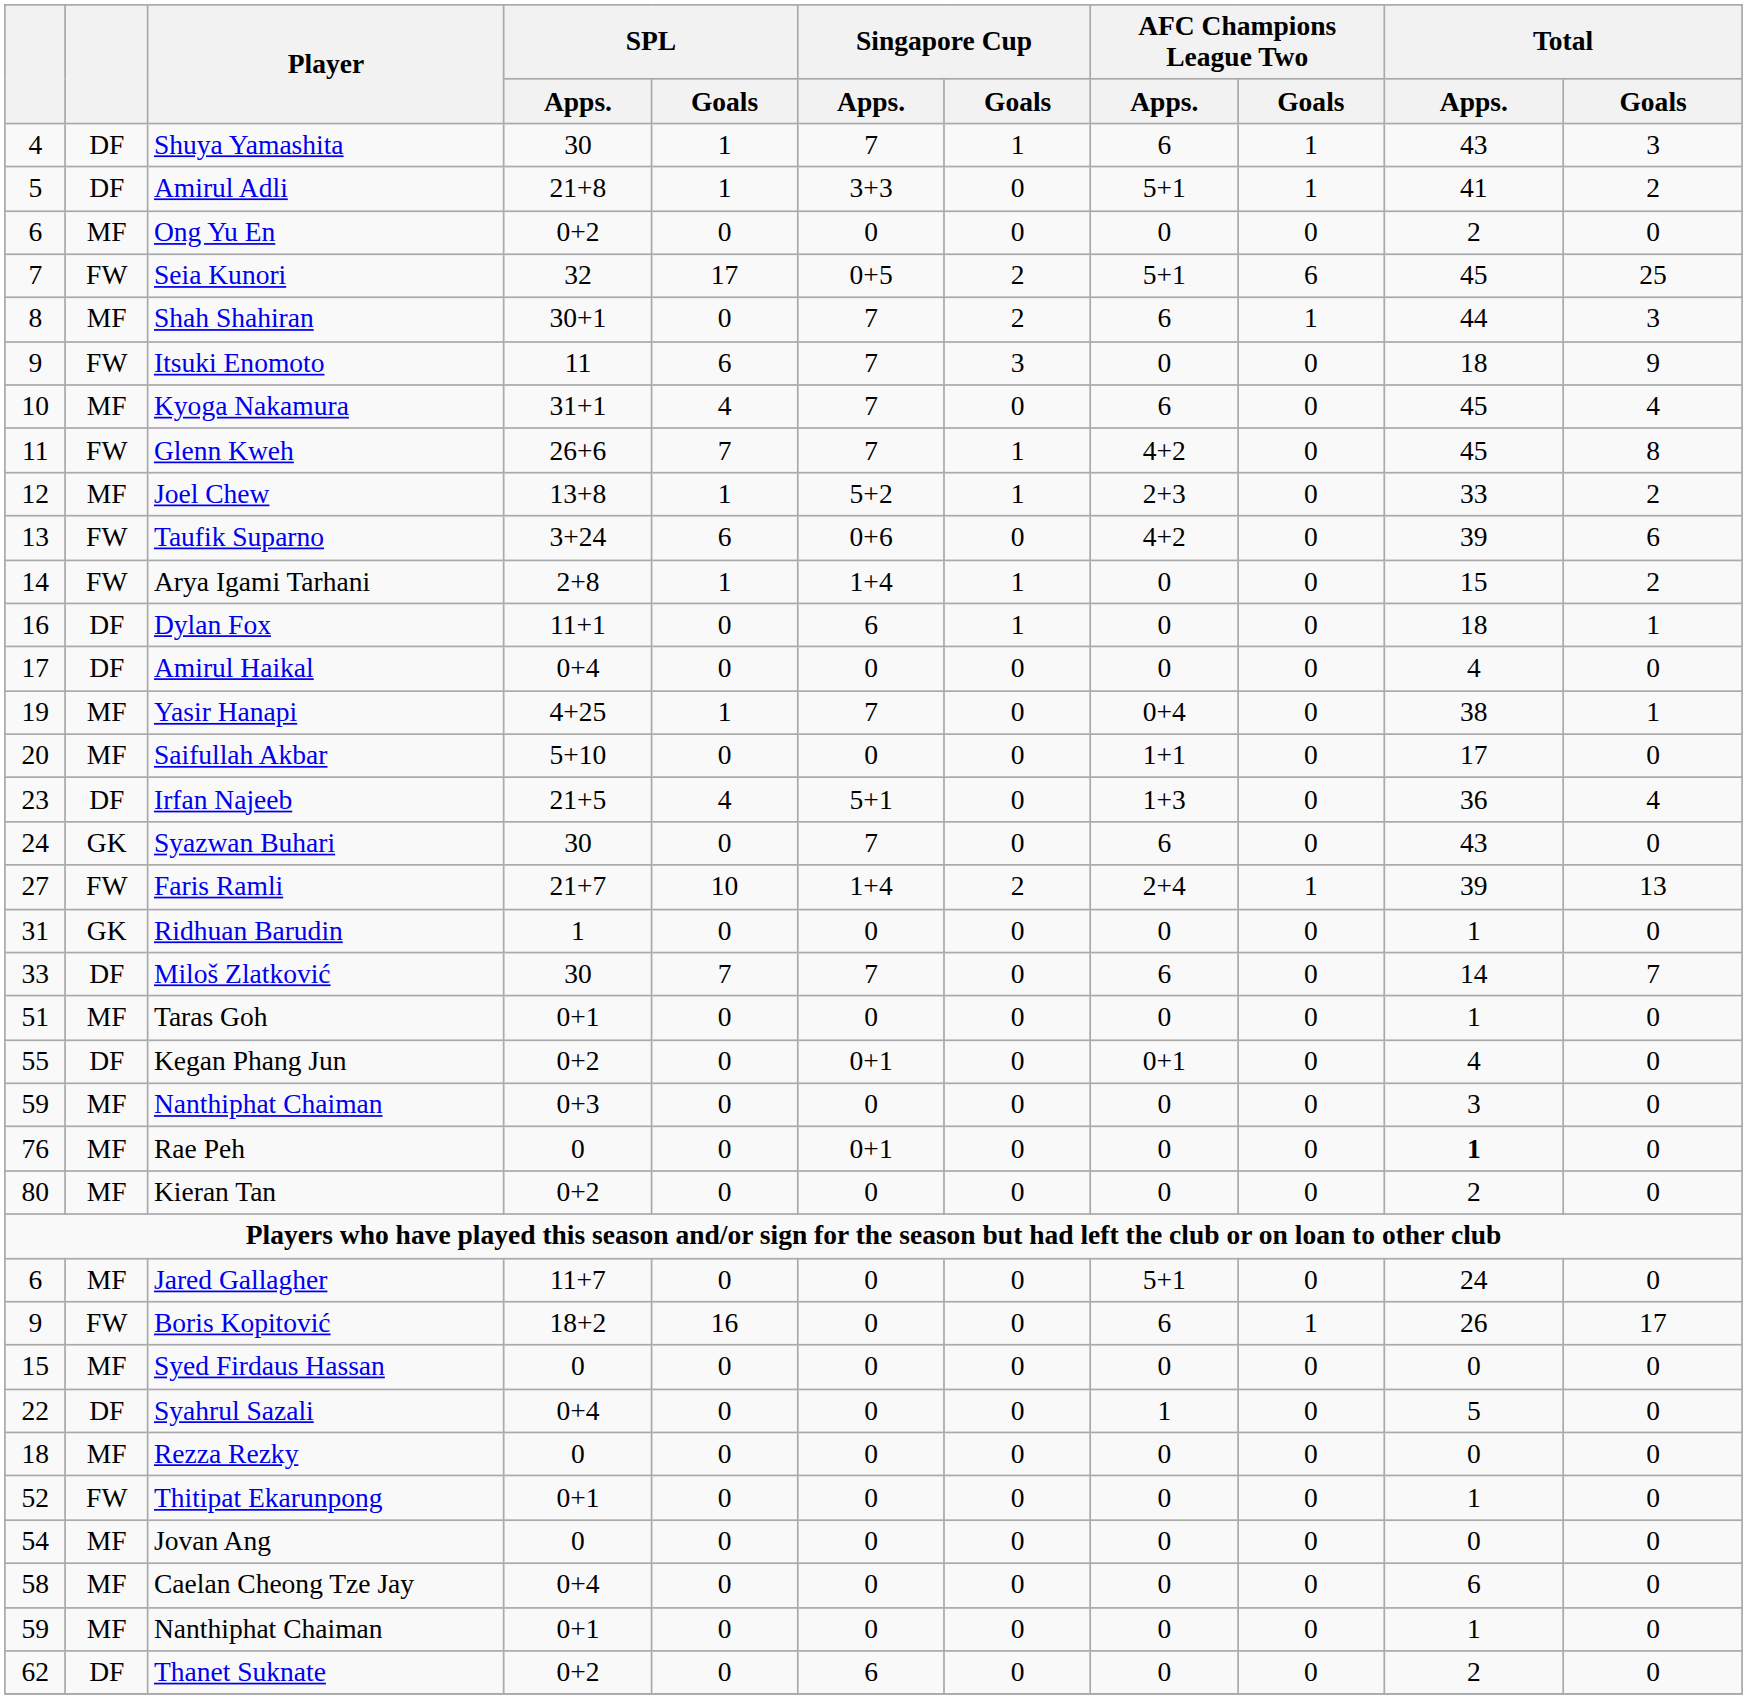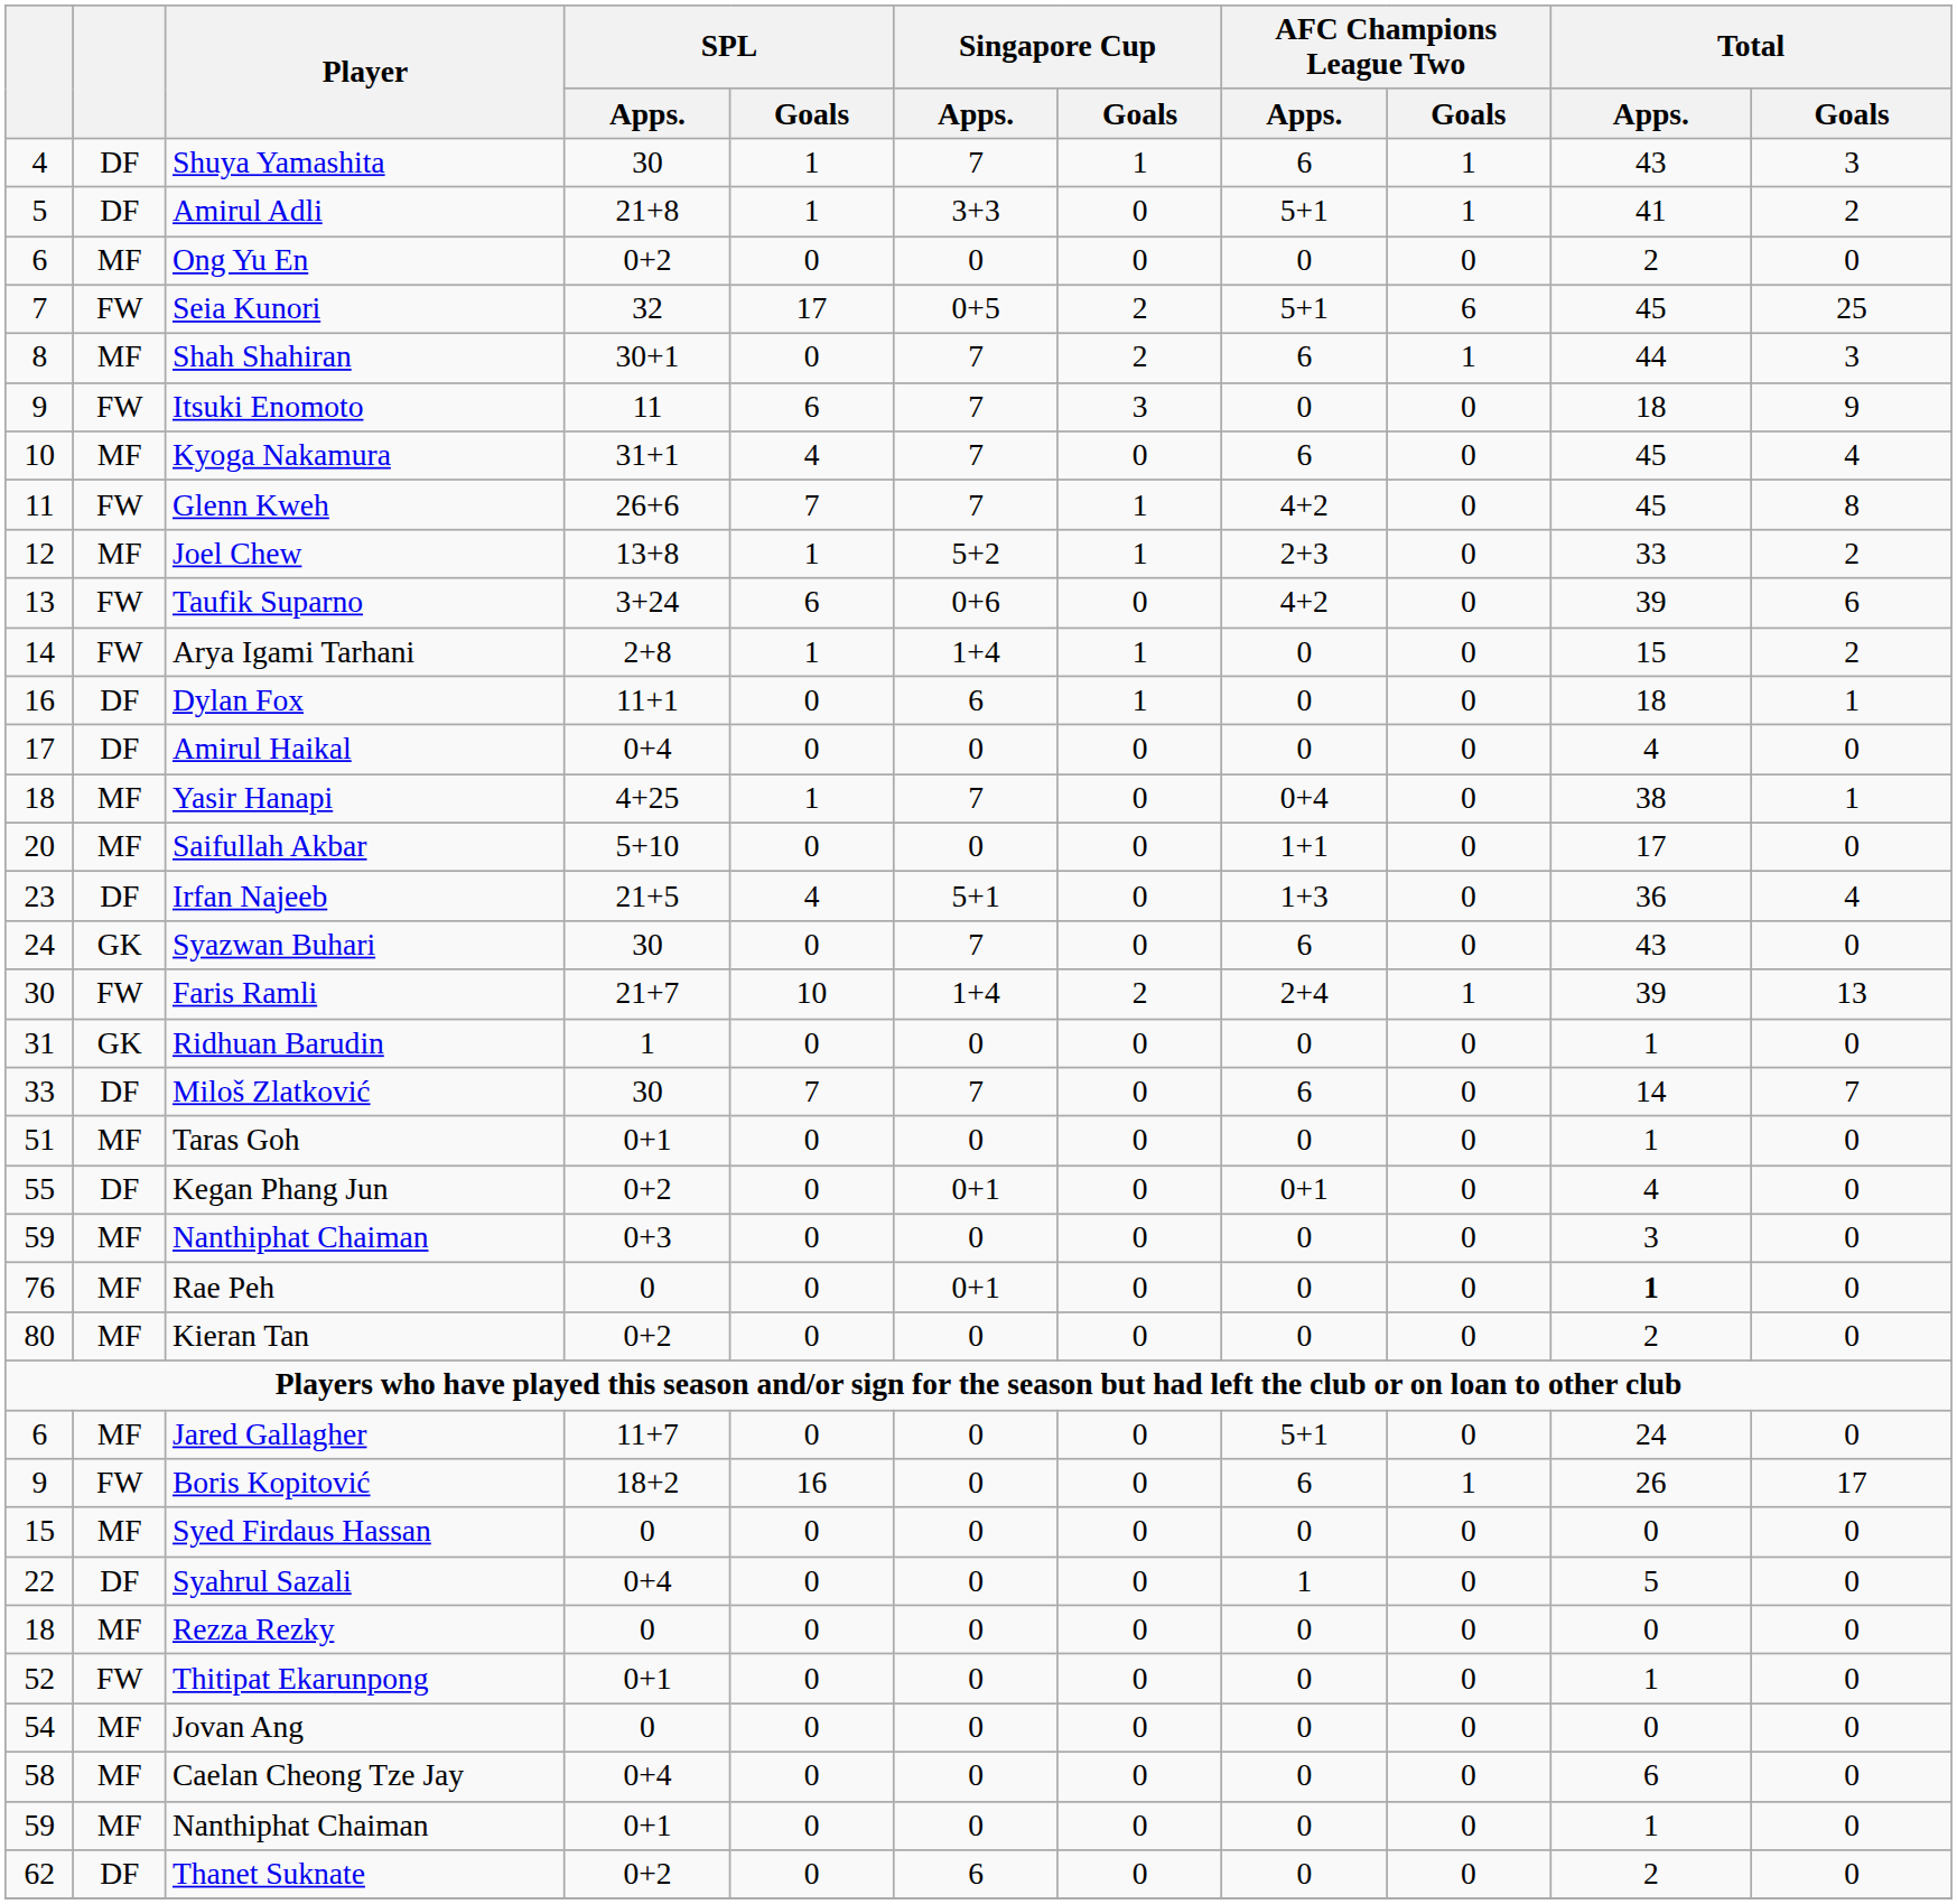Yasir Hanapi | column 1: 19 -> 18
Faris Ramli | column 1: 27 -> 30
